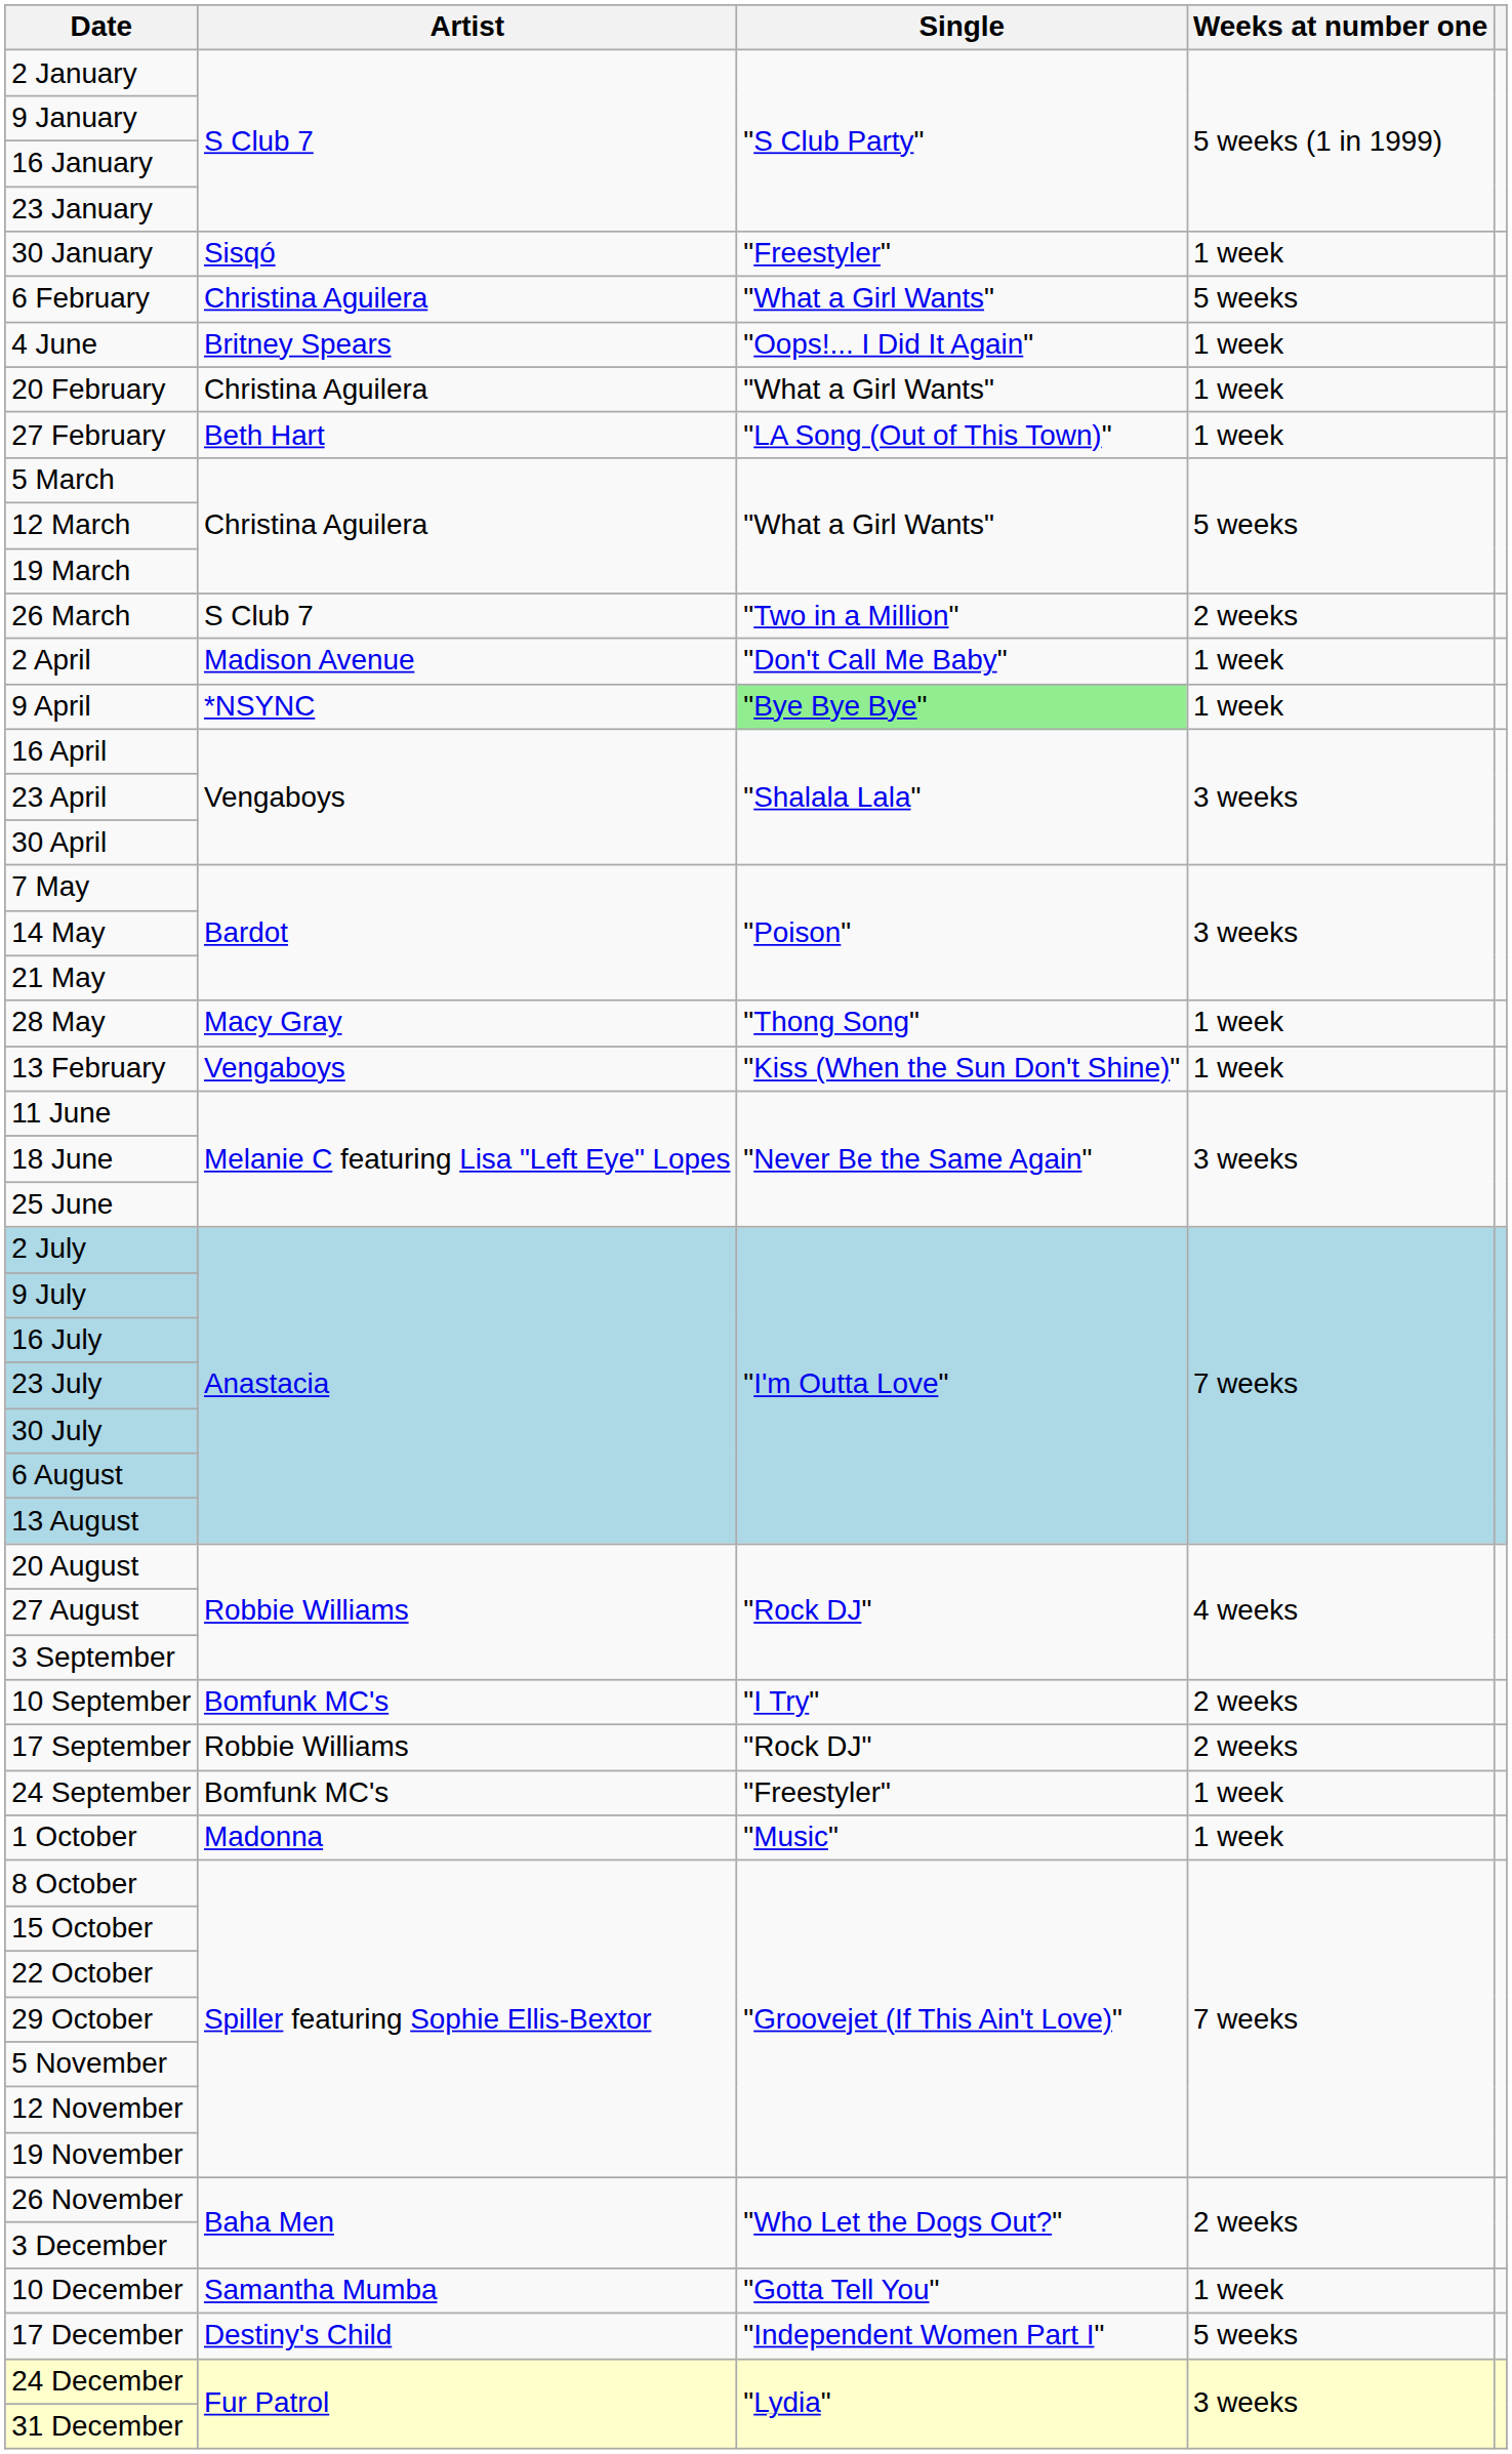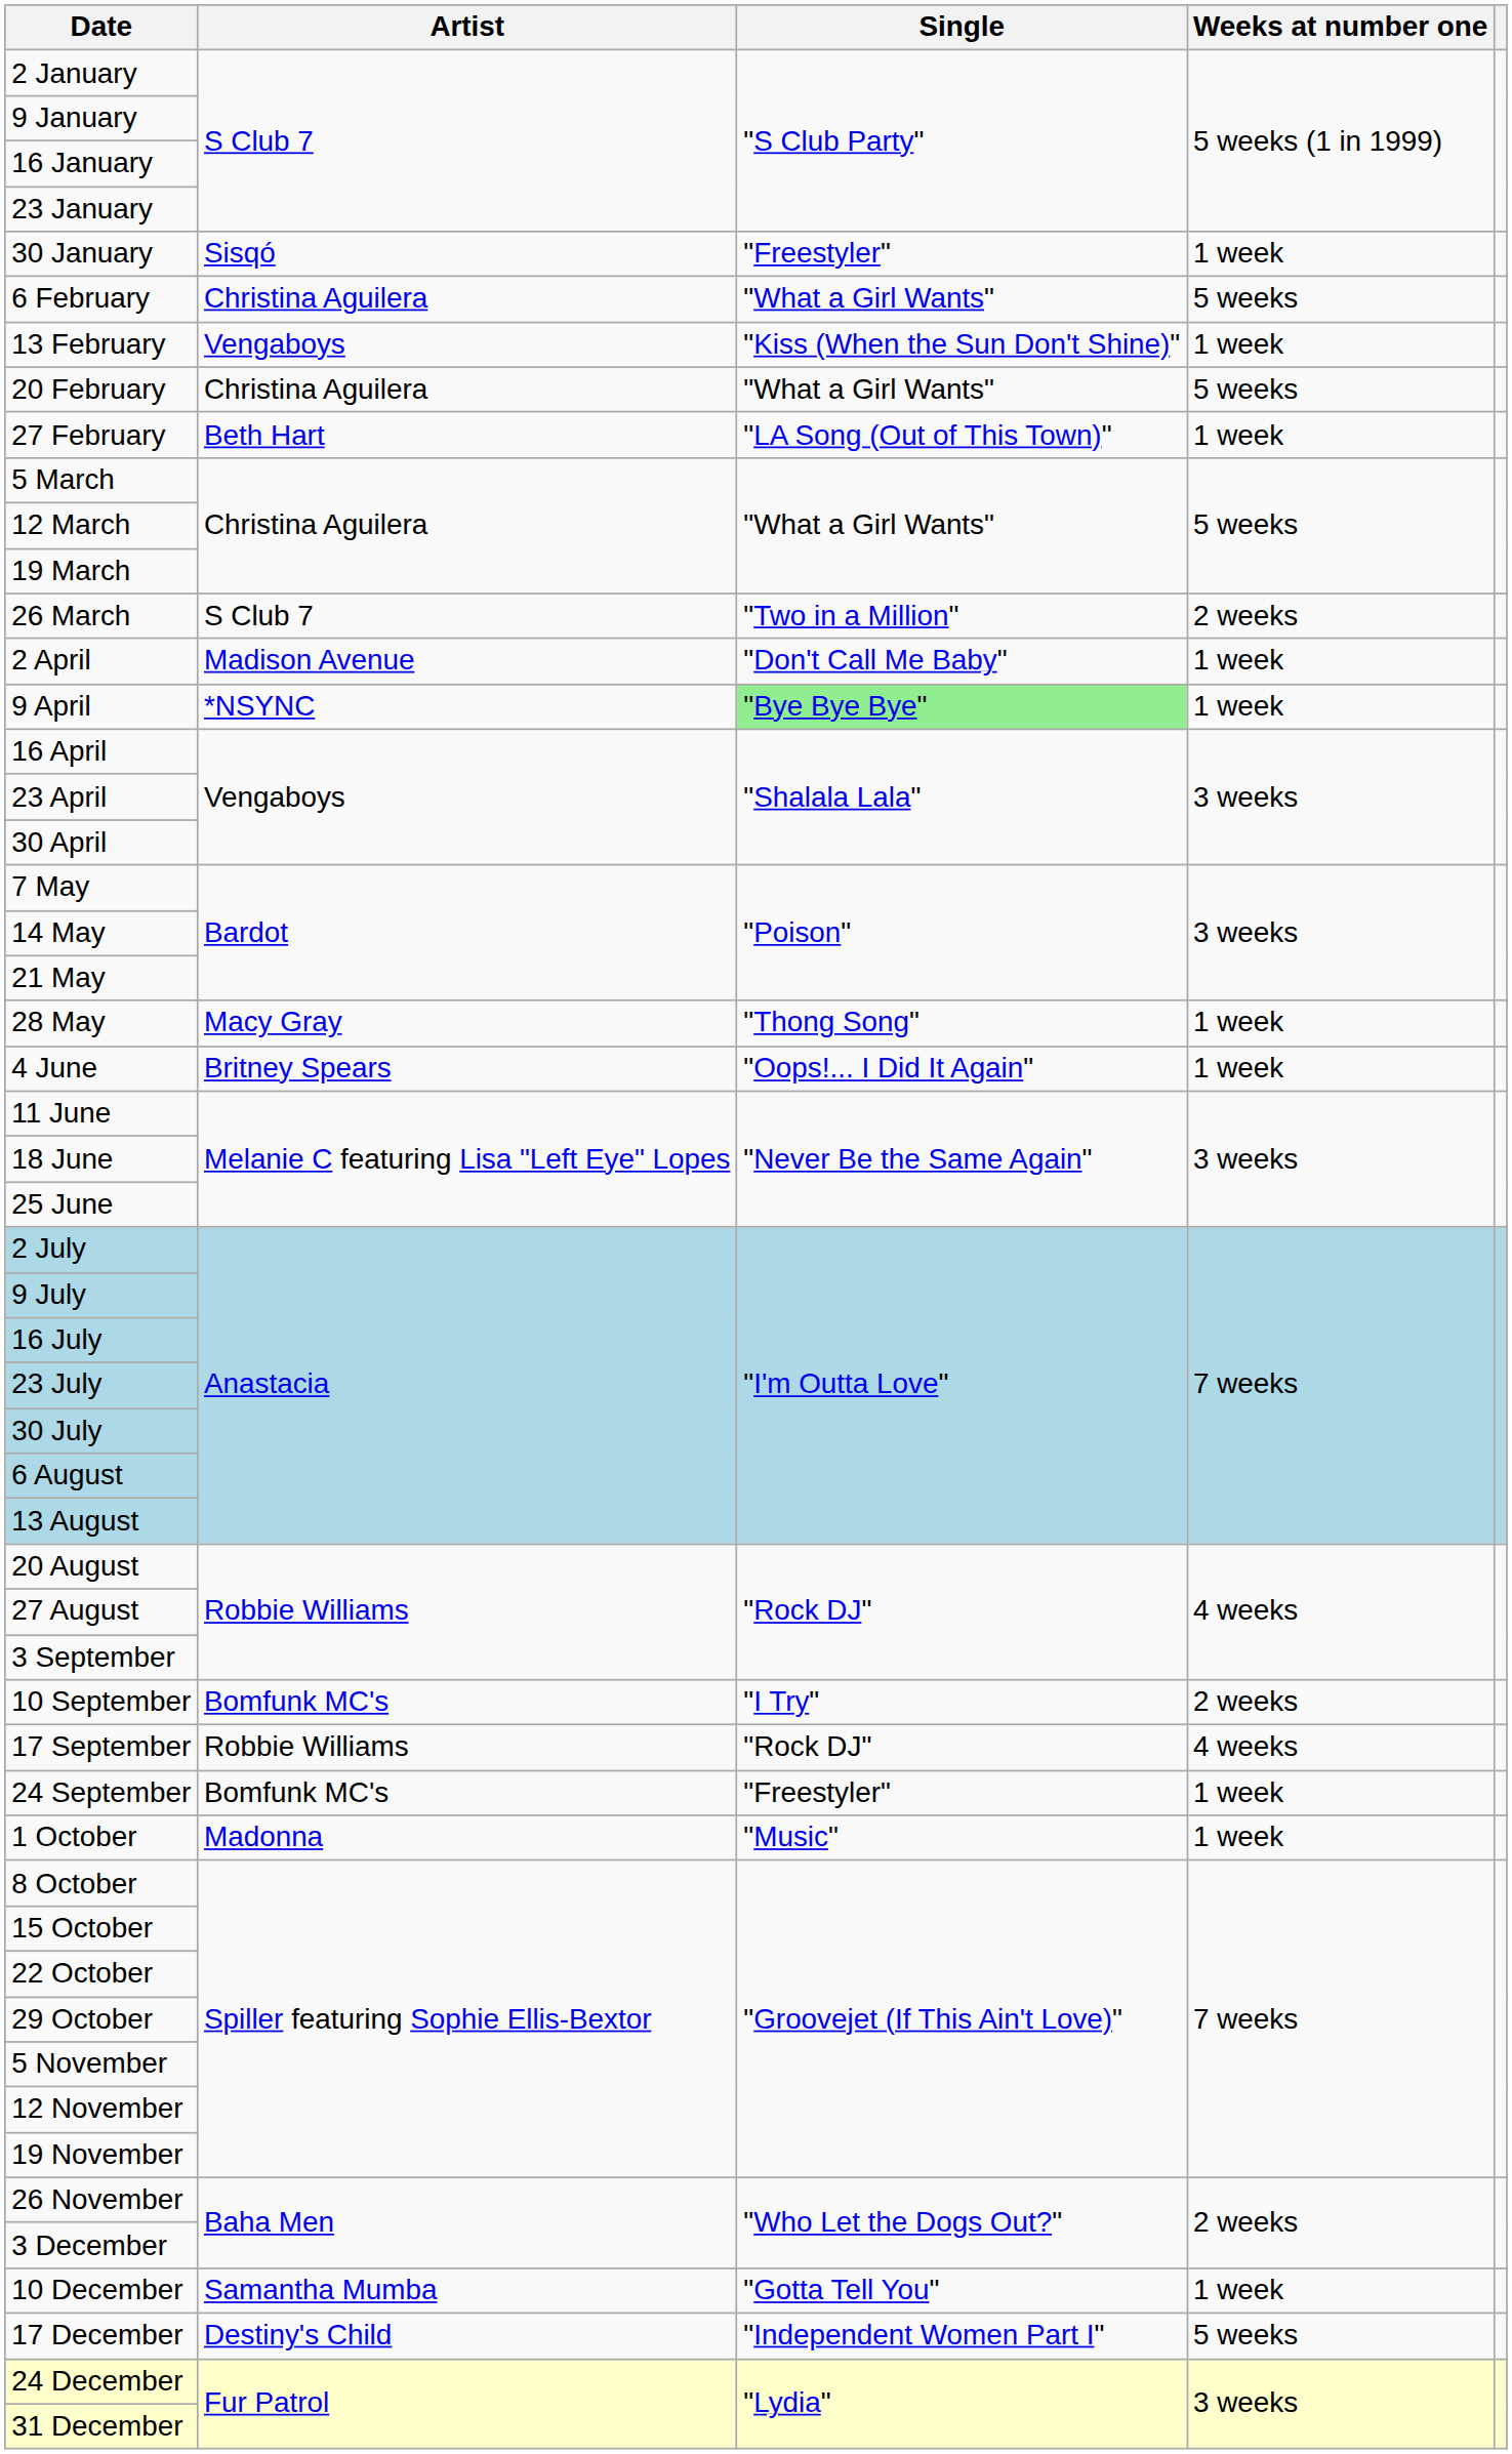rows swapped: 13 February <-> 4 June
20 February | Weeks at number one: 1 week -> 5 weeks
17 September | Weeks at number one: 2 weeks -> 4 weeks
